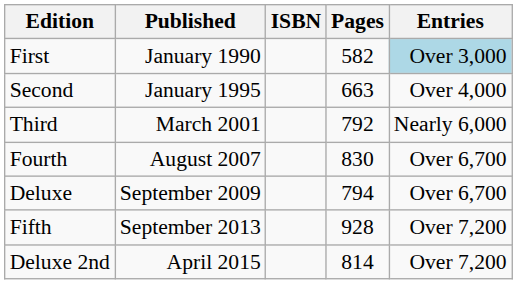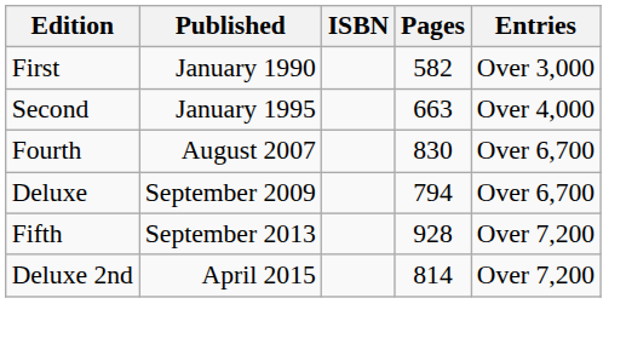First | Entries: lightblue background -> no background
- row: Third | March 2001 | 792 | Nearly 6,000
